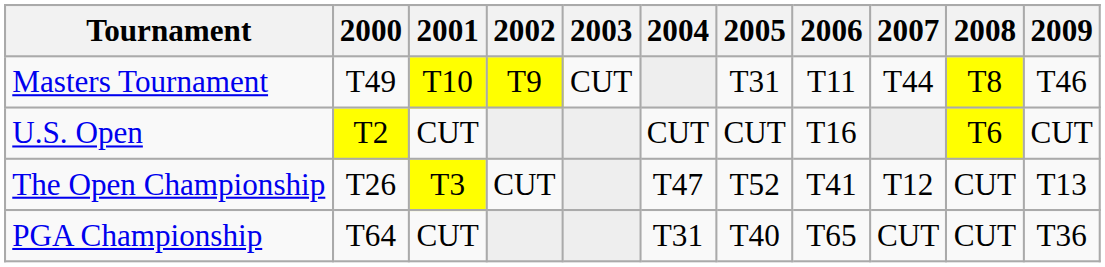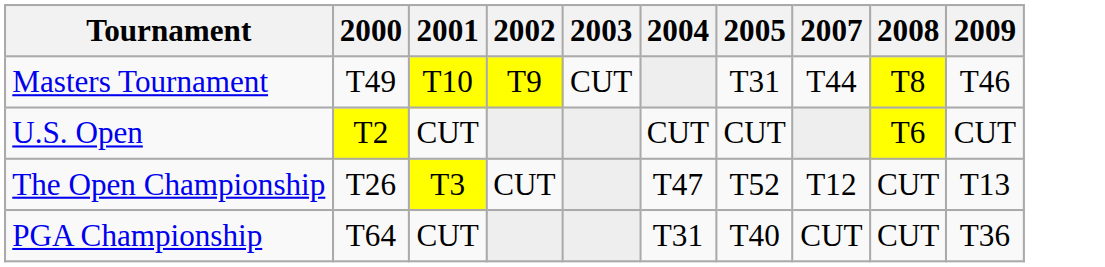- column: 2006 | T11 | T16 | T41 | T65
